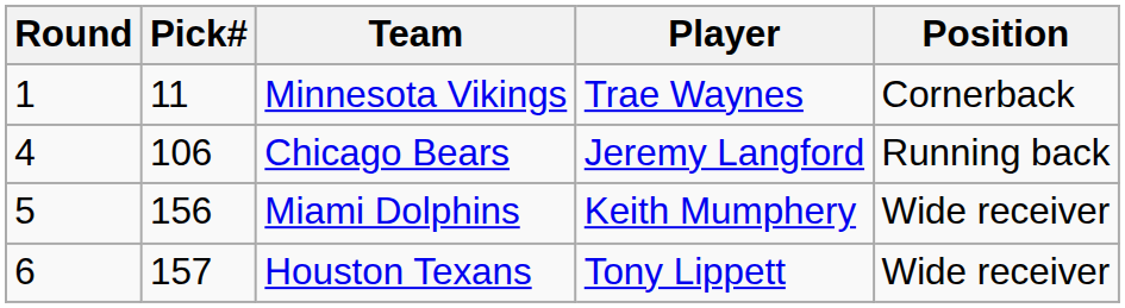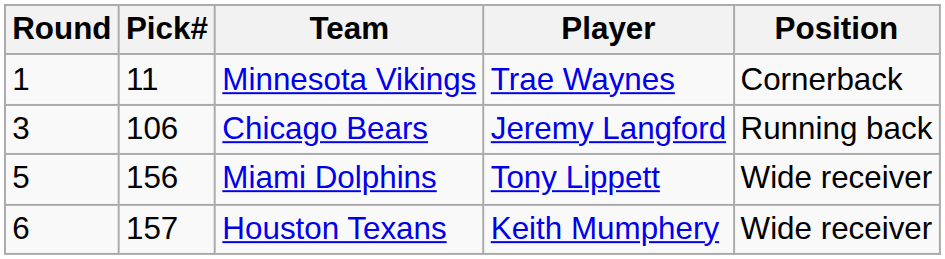Chicago Bears | Round: 4 -> 3
Miami Dolphins | Player: Keith Mumphery -> Tony Lippett
Houston Texans | Player: Tony Lippett -> Keith Mumphery
